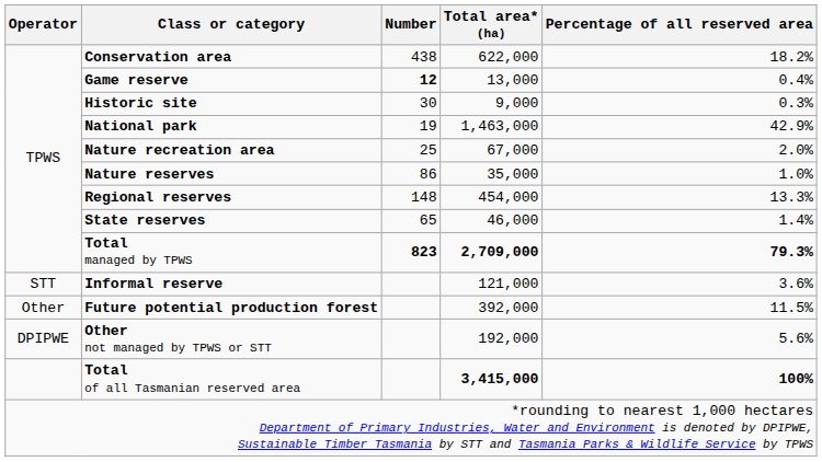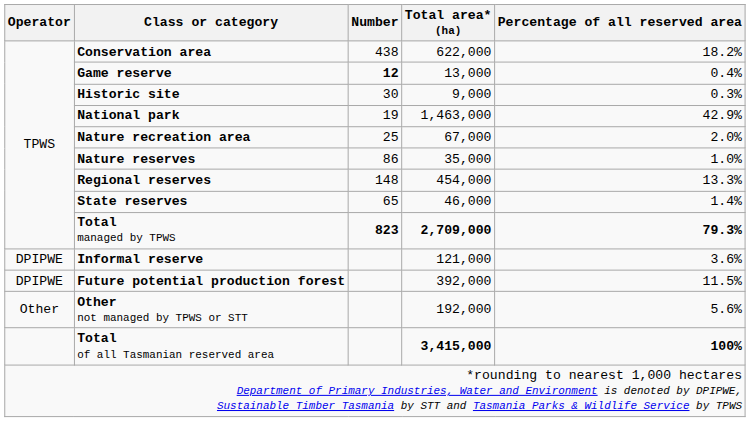Informal reserve | Operator: STT -> DPIPWE
Future potential production forest | Operator: Other -> DPIPWE
Other not managed by TPWS or STT | Operator: DPIPWE -> Other
